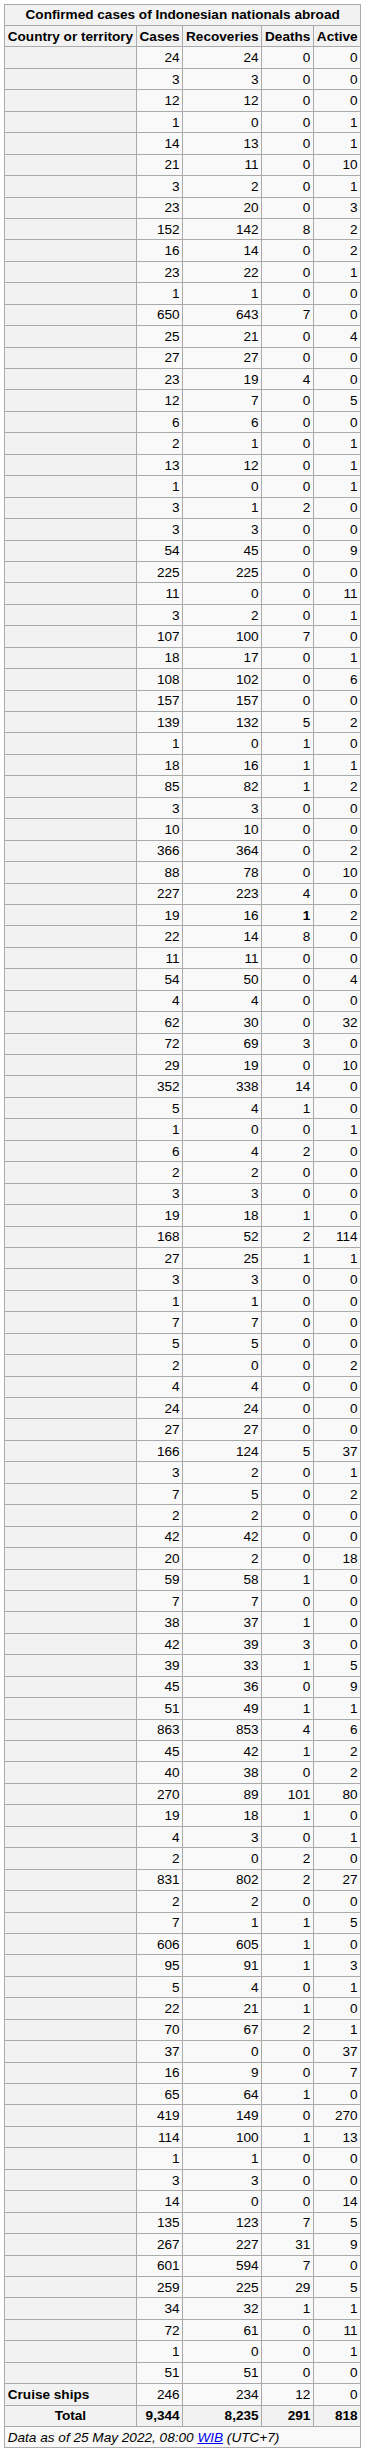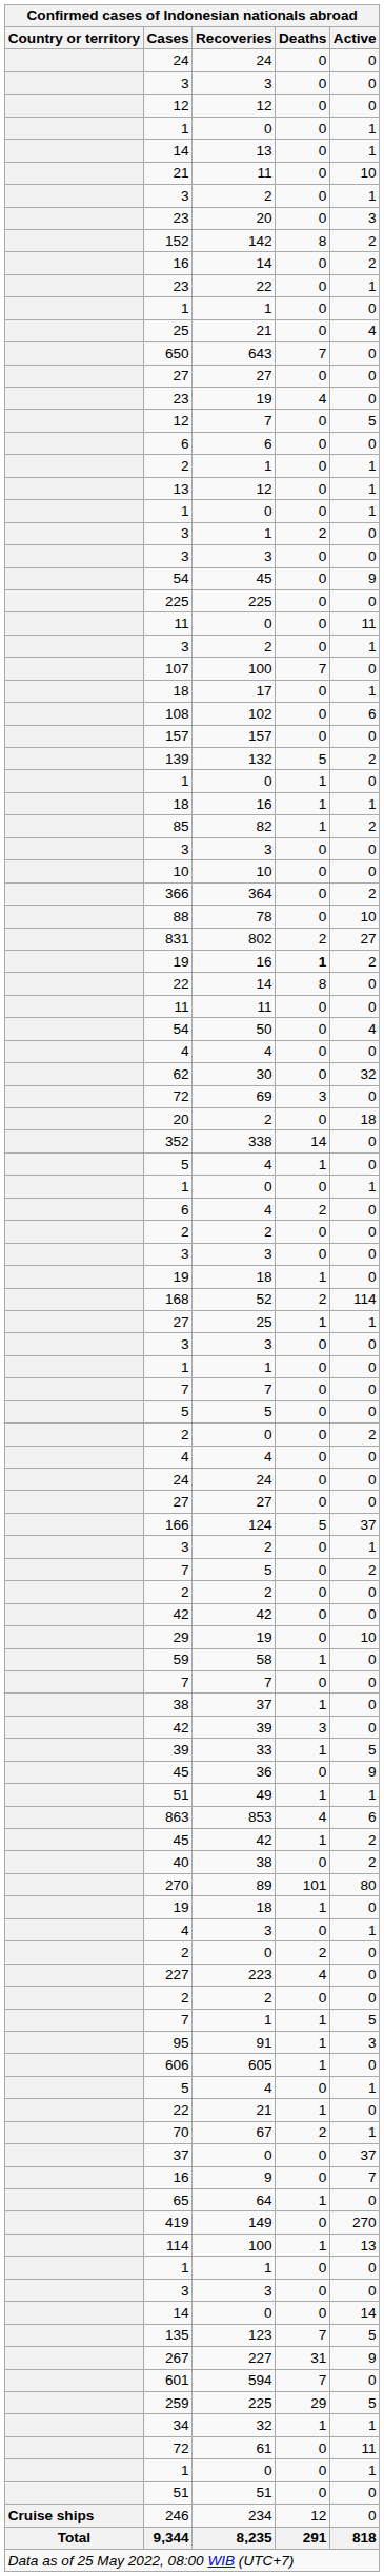rows swapped: 25 / 21 <-> 643
rows swapped: 223 <-> 802
rows swapped: 29 / 19 <-> 20 / 2
rows swapped: 605 <-> 91
